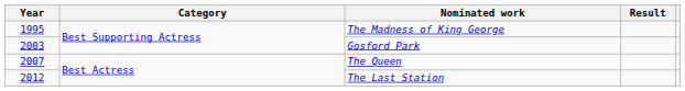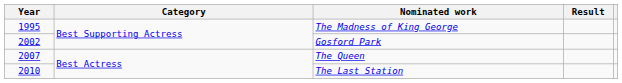Gosford Park | Year: 2003 -> 2002
The Last Station | Year: 2012 -> 2010
